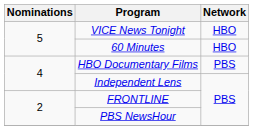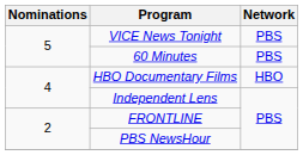VICE News Tonight | Network: HBO -> PBS
60 Minutes | Network: HBO -> PBS
HBO Documentary Films | Network: PBS -> HBO
